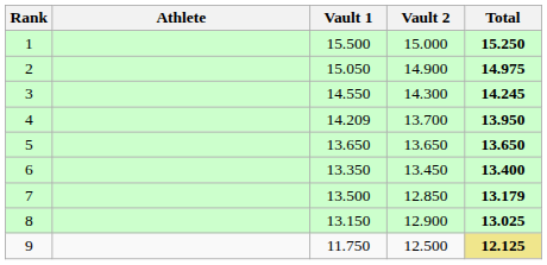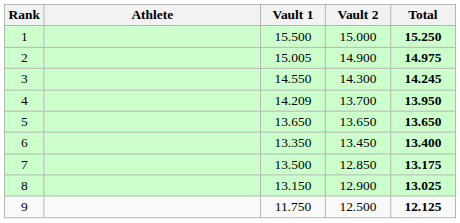2 | Vault 1: 15.050 -> 15.005
7 | Total: 13.179 -> 13.175
9 | Total: khaki background -> no background
